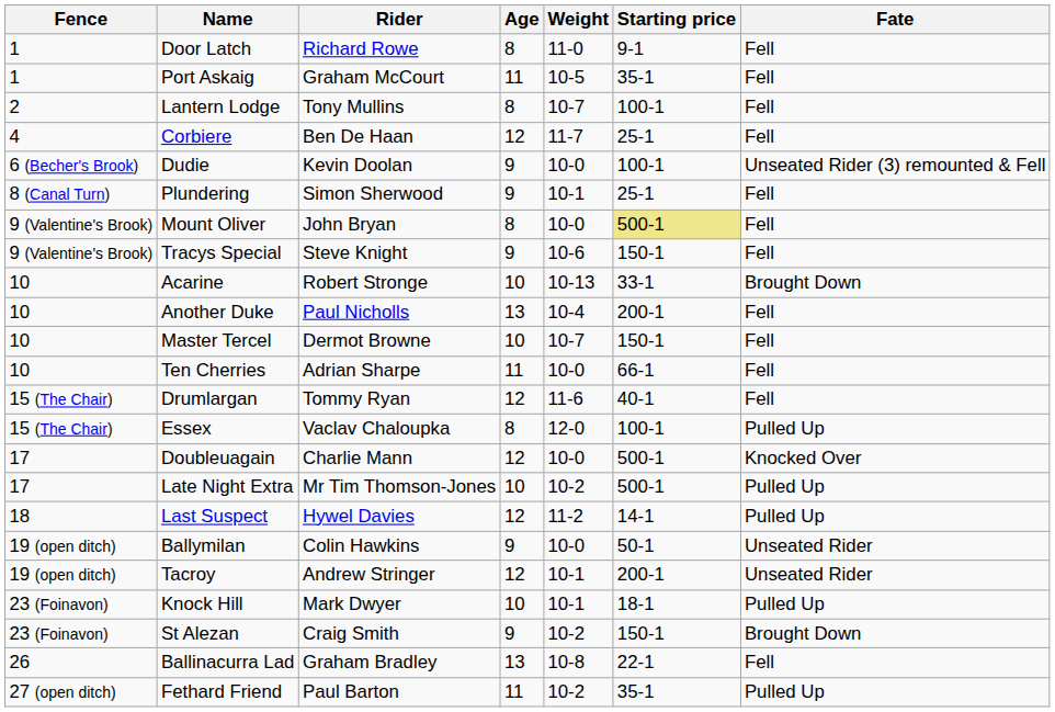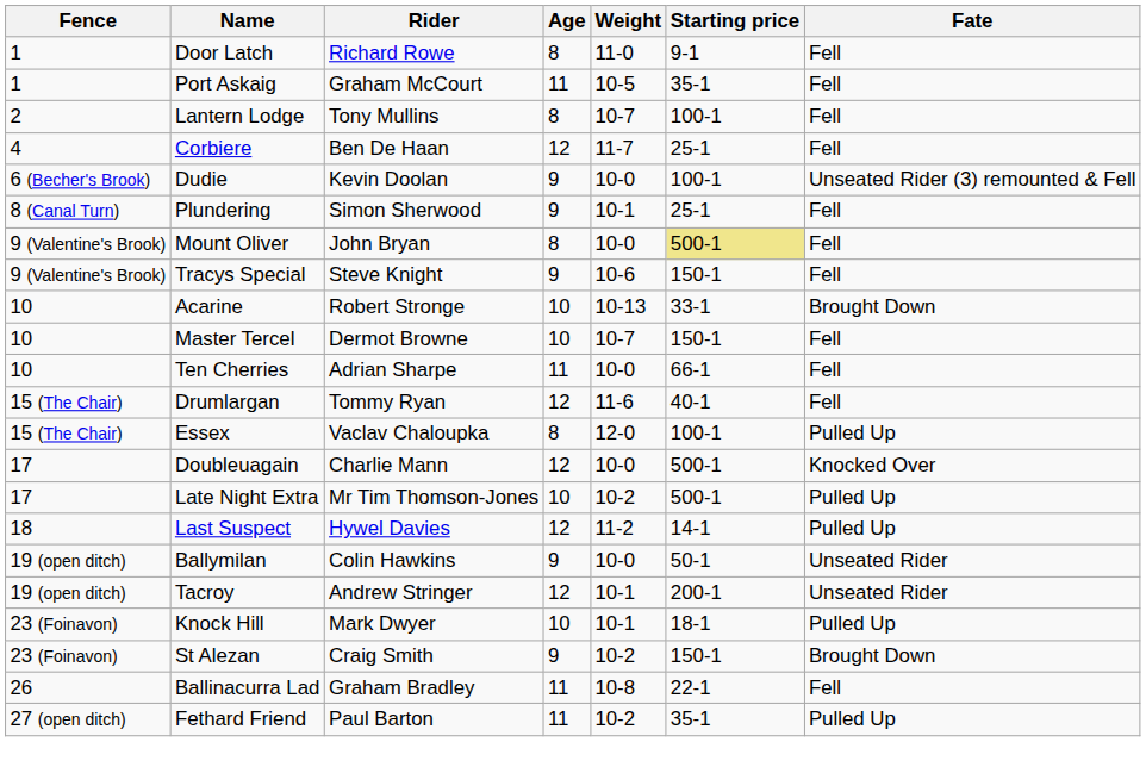- row: 10 | Another Duke | Paul Nicholls | 13 | 10-4 | 200-1 | Fell
Ballinacurra Lad | Age: 13 -> 11
